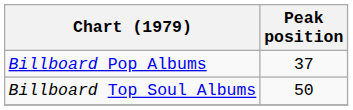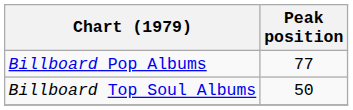Billboard Pop Albums | Peak position: 37 -> 77
